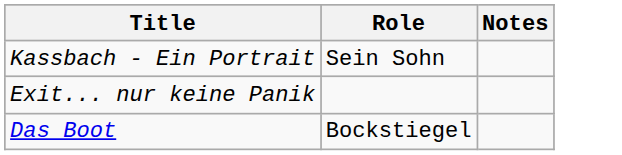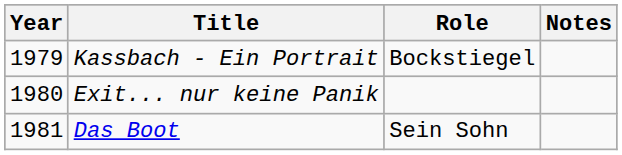+ column: Year | 1979 | 1980 | 1981
Kassbach - Ein Portrait | Role: Sein Sohn -> Bockstiegel
Das Boot | Role: Bockstiegel -> Sein Sohn
